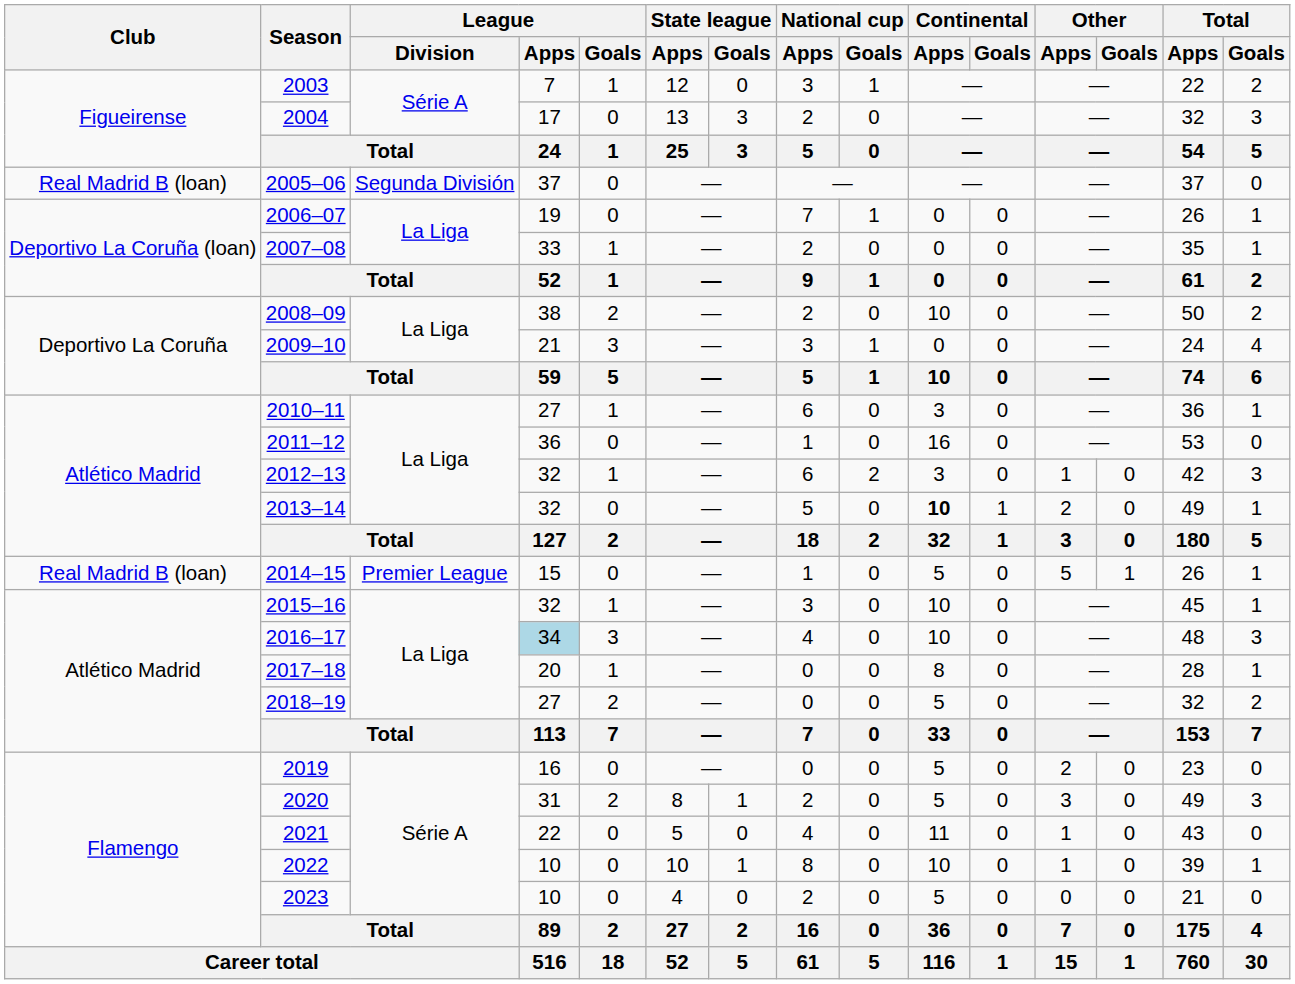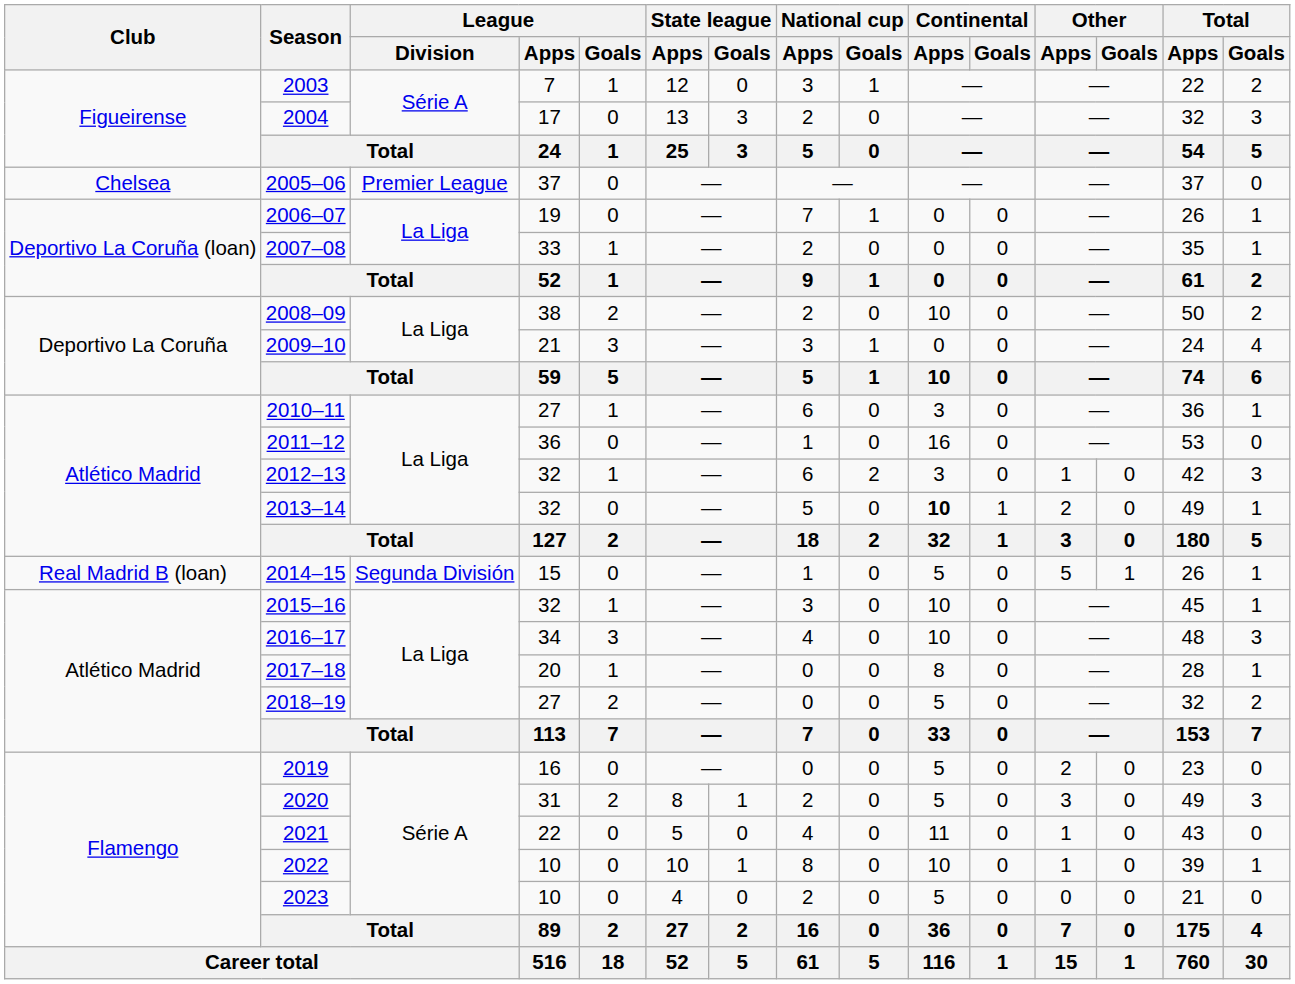2005–06 | Club: Real Madrid B (loan) -> Chelsea
2005–06 | League / Division: Segunda División -> Premier League
2014–15 | League / Division: Premier League -> Segunda División
2016–17 | League / Apps: lightblue background -> no background
